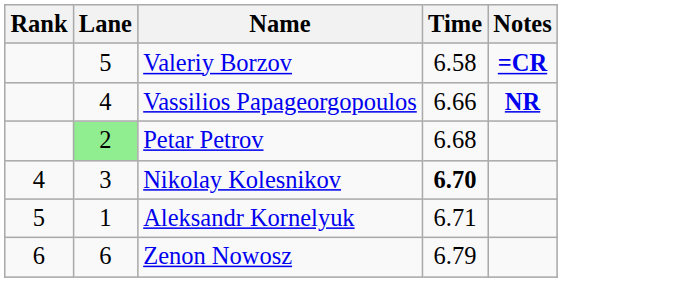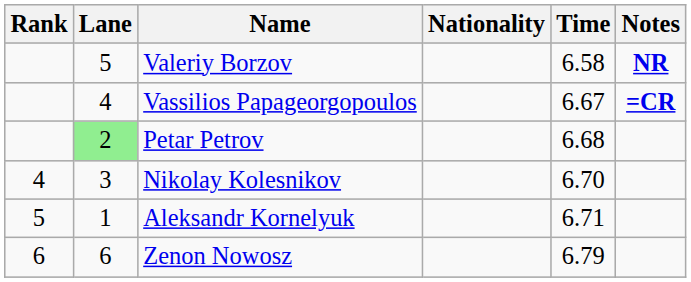+ column: Nationality
Valeriy Borzov | Notes: =CR -> NR
Vassilios Papageorgopoulos | Time: 6.66 -> 6.67
Vassilios Papageorgopoulos | Notes: NR -> =CR
Nikolay Kolesnikov | Time: bold -> normal
